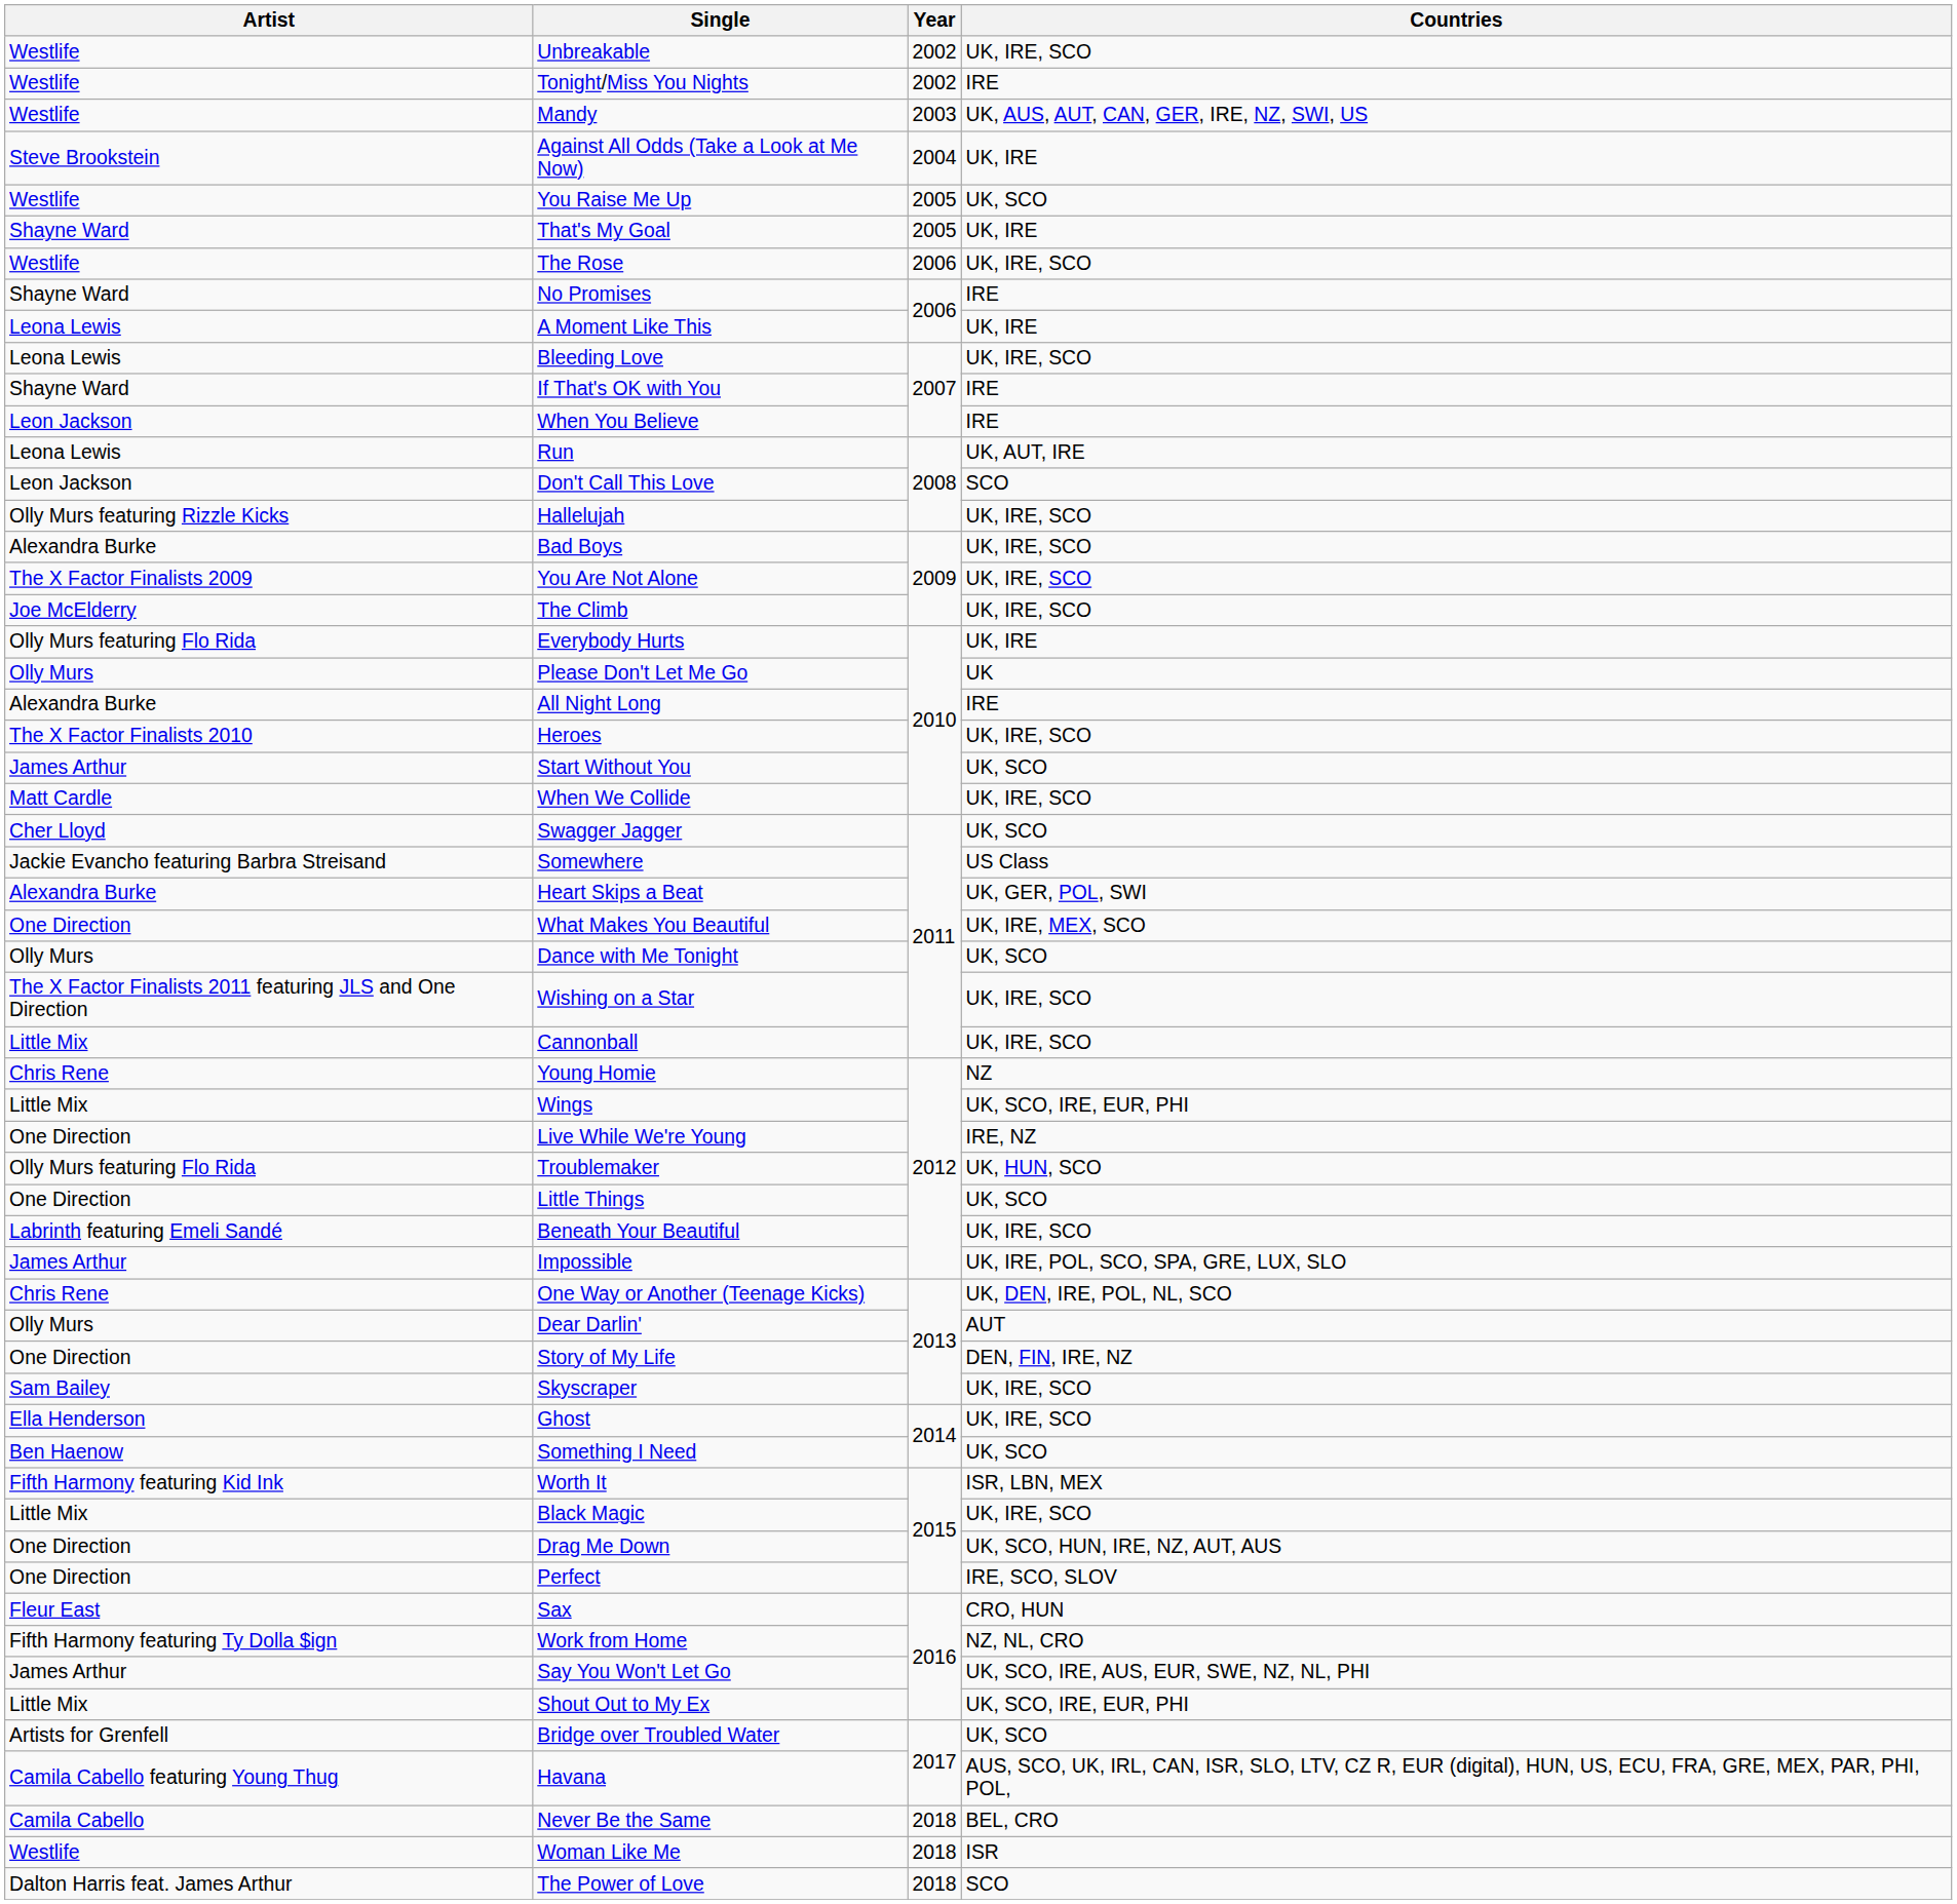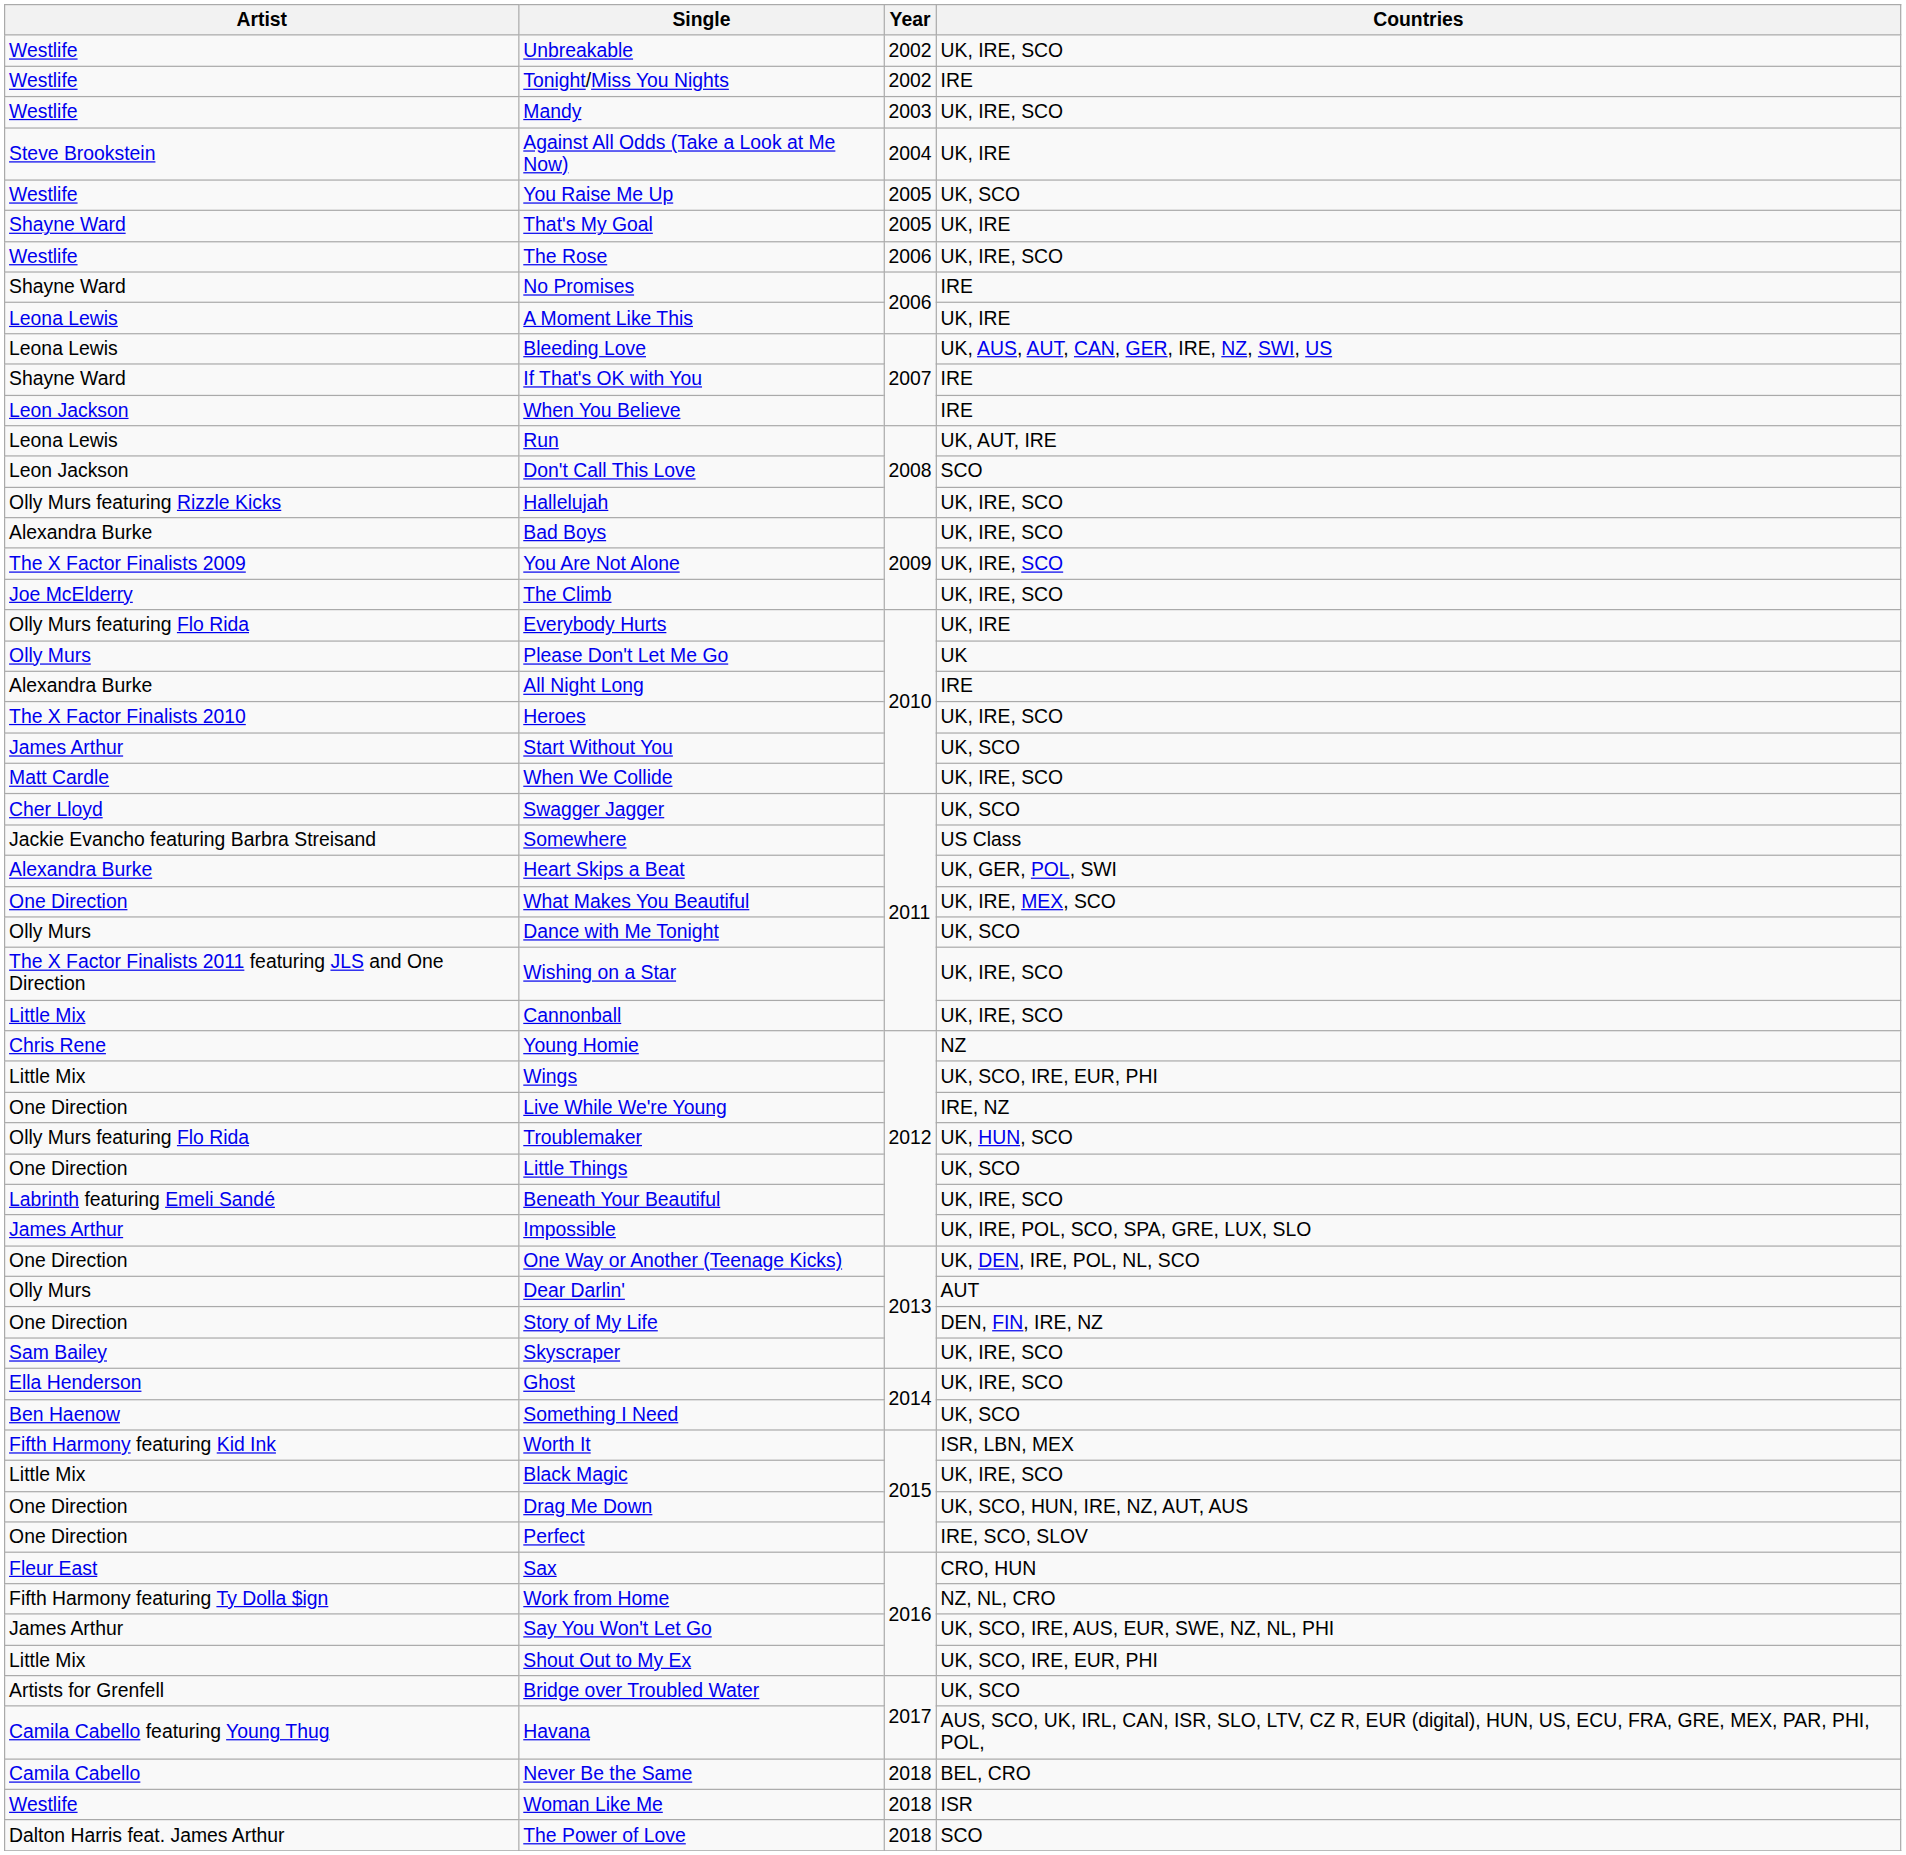Mandy | Countries: UK, AUS, AUT, CAN, GER, IRE, NZ, SWI, US -> UK, IRE, SCO
Bleeding Love | Countries: UK, IRE, SCO -> UK, AUS, AUT, CAN, GER, IRE, NZ, SWI, US
One Way or Another (Teenage Kicks) | Artist: Chris Rene -> One Direction
